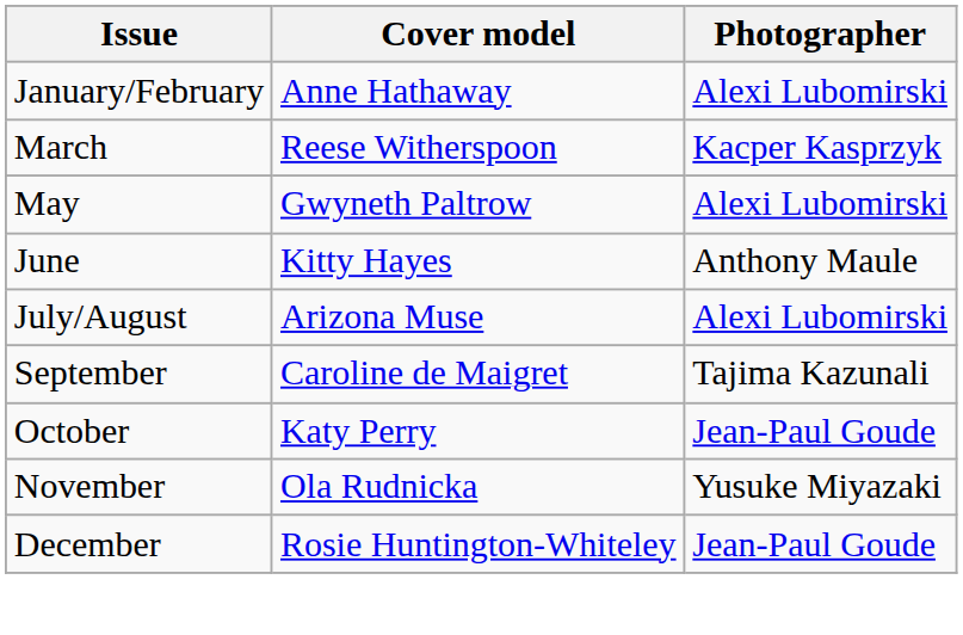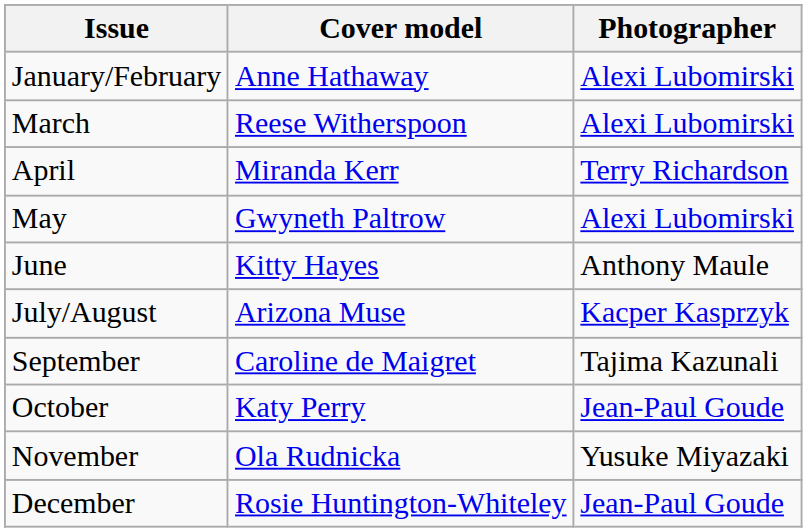March | Photographer: Kacper Kasprzyk -> Alexi Lubomirski
+ row: April | Miranda Kerr | Terry Richardson
July/August | Photographer: Alexi Lubomirski -> Kacper Kasprzyk
